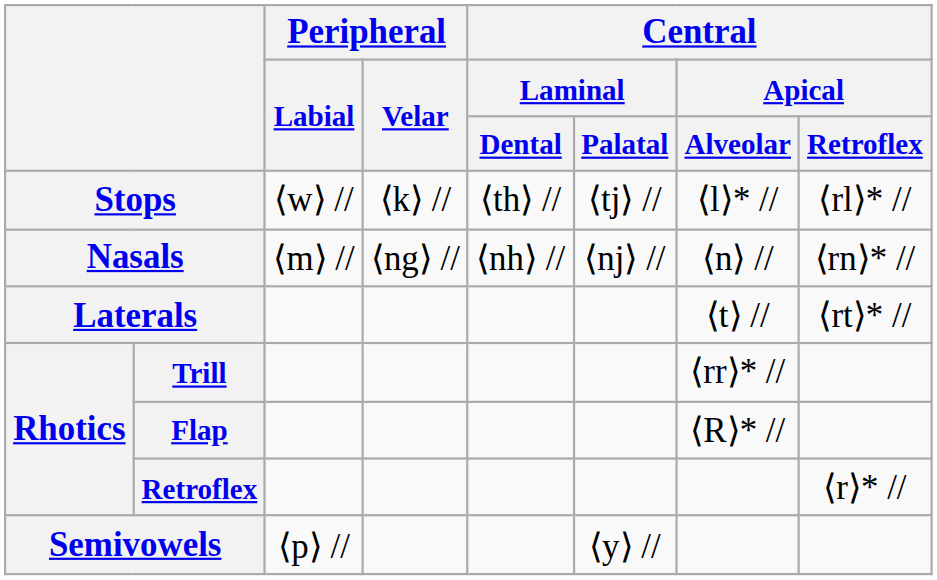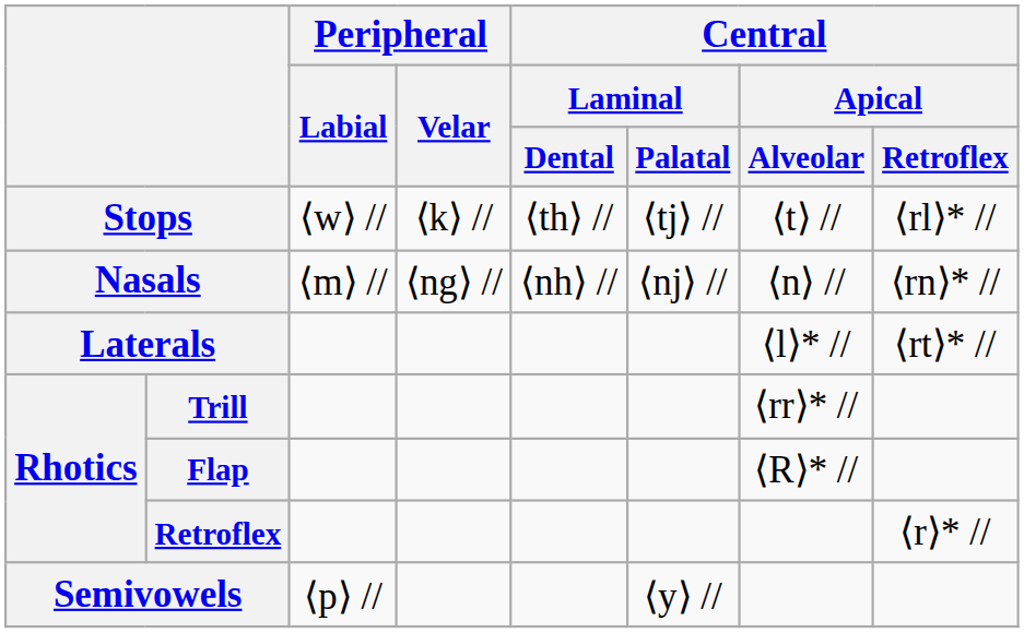Stops | Central / Apical / Alveolar: ⟨l⟩* // -> ⟨t⟩ //
Laterals | Central / Apical / Alveolar: ⟨t⟩ // -> ⟨l⟩* //
